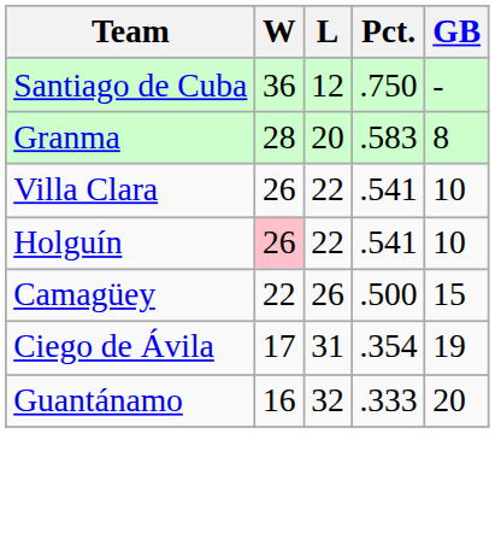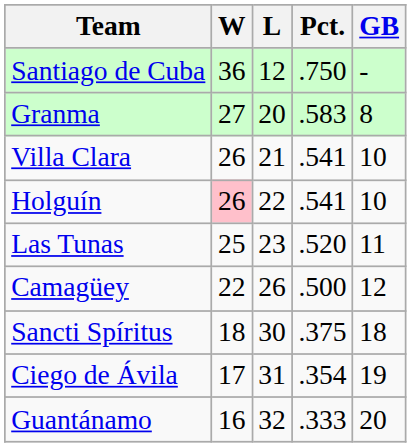Granma | W: 28 -> 27
Villa Clara | L: 22 -> 21
+ row: Las Tunas | 25 | 23 | .520 | 11
Camagüey | GB: 15 -> 12
+ row: Sancti Spíritus | 18 | 30 | .375 | 18
